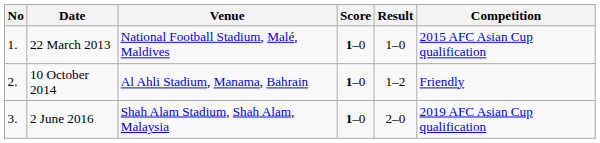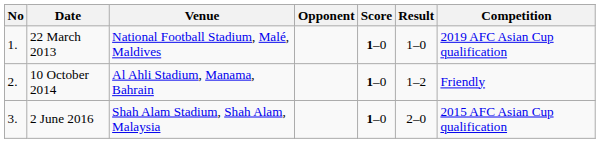+ column: Opponent
22 March 2013 | Competition: 2015 AFC Asian Cup qualification -> 2019 AFC Asian Cup qualification
2 June 2016 | Competition: 2019 AFC Asian Cup qualification -> 2015 AFC Asian Cup qualification
